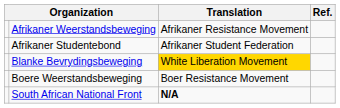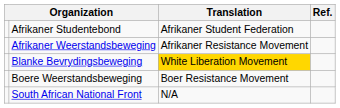rows swapped: Afrikaner Weerstandsbeweging <-> Afrikaner Studentebond
South African National Front | Translation: bold -> normal
